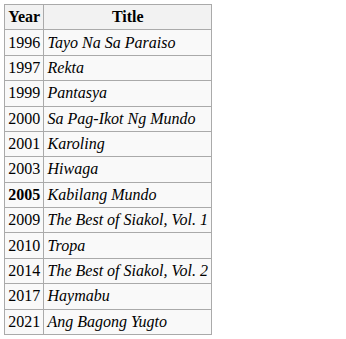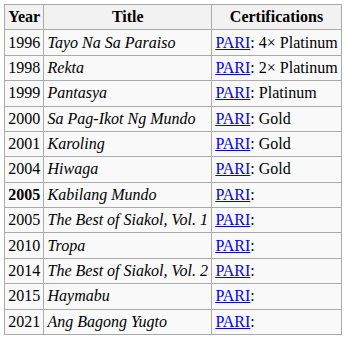+ column: Certifications | PARI: 4× Platinum | PARI: 2× Platinum | PARI: Platinum | PARI: Gold | PARI: Gold | PARI: Gold | PARI: | PARI: | PARI: | PARI: | PARI: | PARI:
Rekta | Year: 1997 -> 1998
Hiwaga | Year: 2003 -> 2004
The Best of Siakol, Vol. 1 | Year: 2009 -> 2005
Haymabu | Year: 2017 -> 2015
